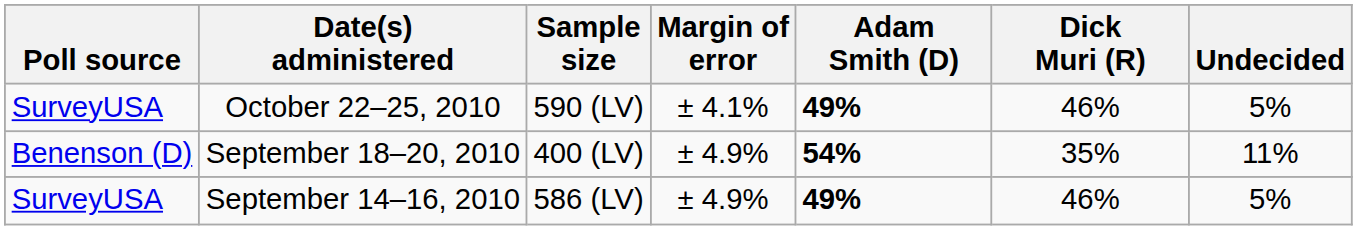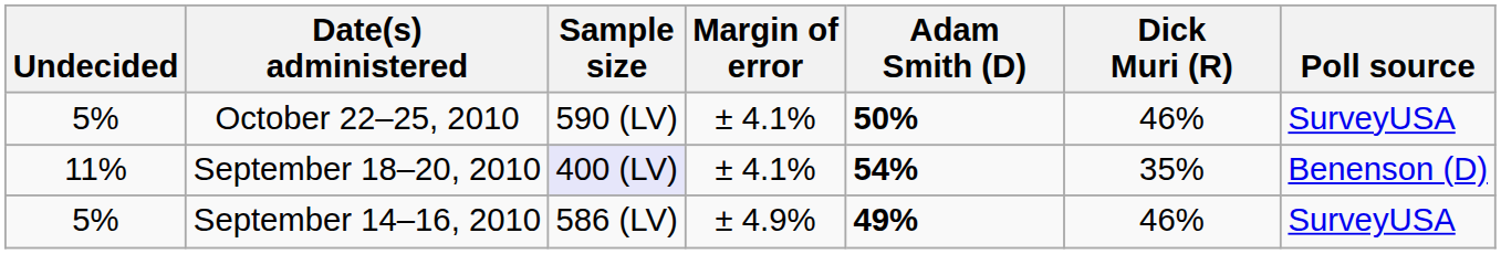columns swapped: Poll source <-> Undecided
October 22–25, 2010 | Adam Smith (D): 49% -> 50%
September 18–20, 2010 | Sample size: no background -> lavender background
September 18–20, 2010 | Margin of error: ± 4.9% -> ± 4.1%
